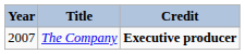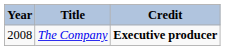The Company | Year: 2007 -> 2008
